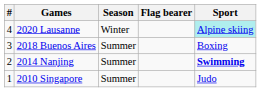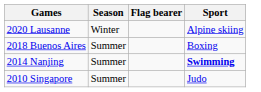- column: # | 4 | 3 | 2 | 1
2020 Lausanne | Sport: paleturquoise background -> no background
